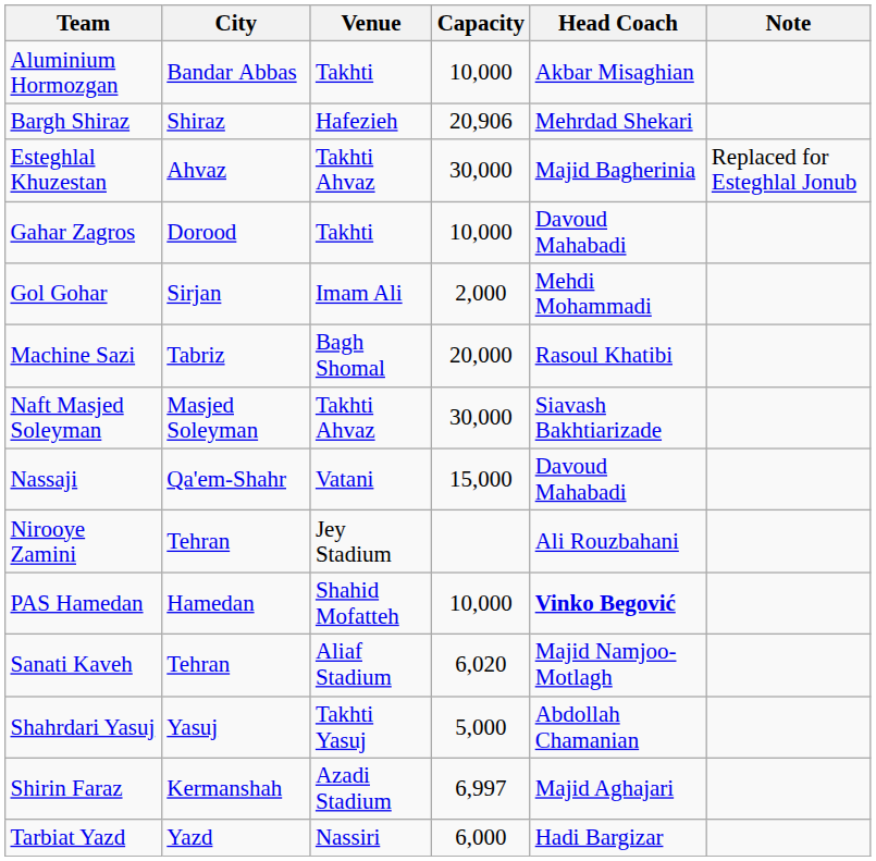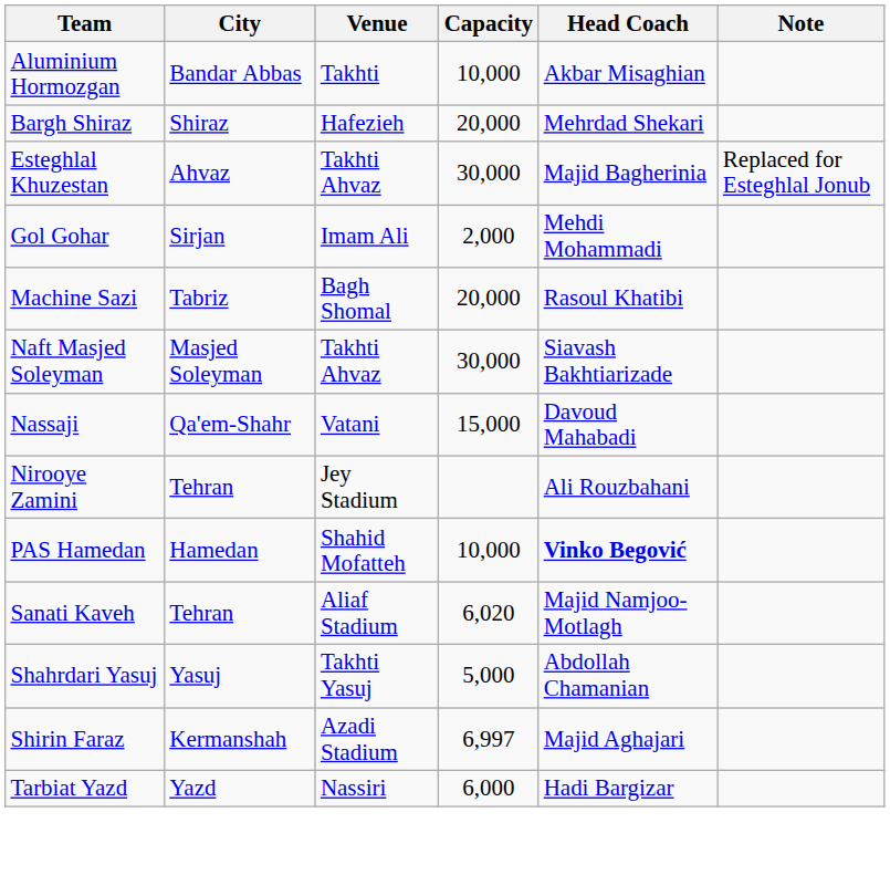Bargh Shiraz | Capacity: 20,906 -> 20,000
- row: Gahar Zagros | Dorood | Takhti | 10,000 | Davoud Mahabadi
